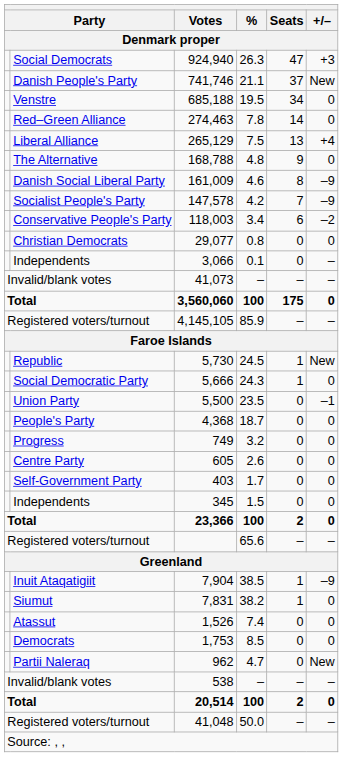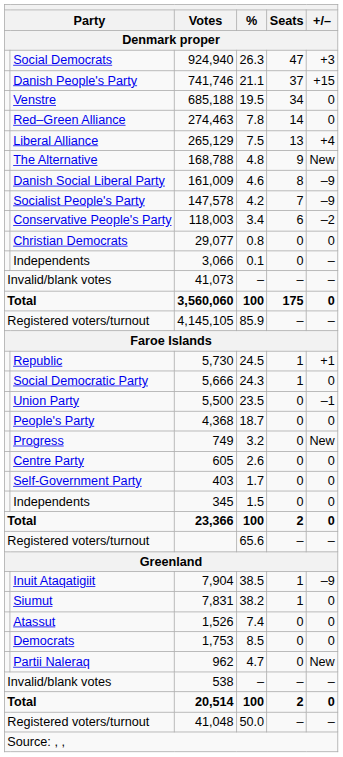741,746 | +/–: New -> +15
168,788 | +/–: 0 -> New
5,730 | +/–: New -> +1
749 | +/–: 0 -> New
